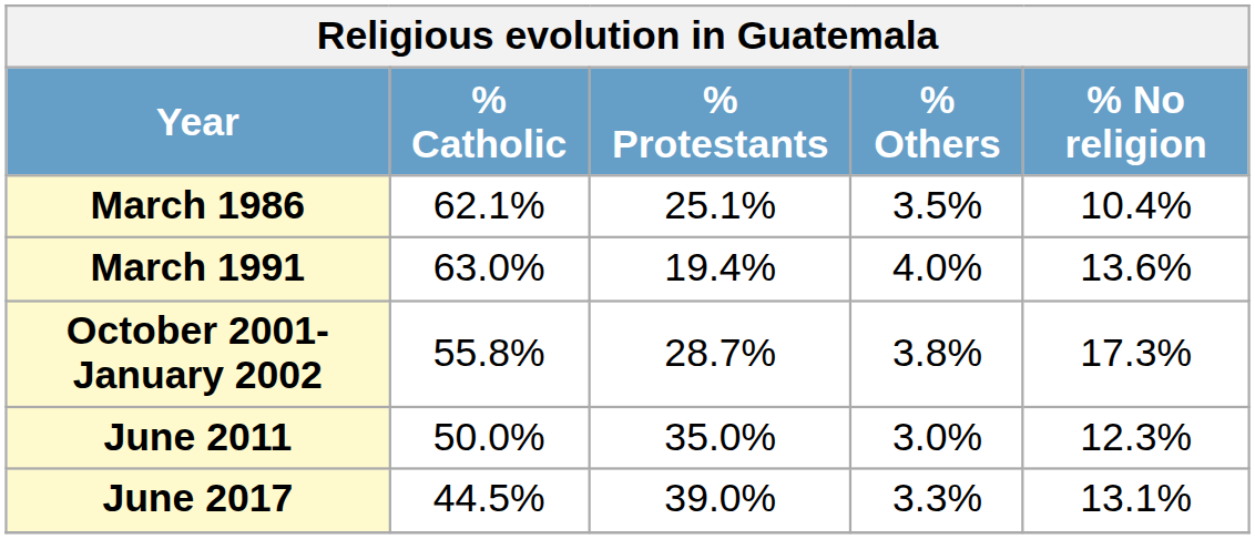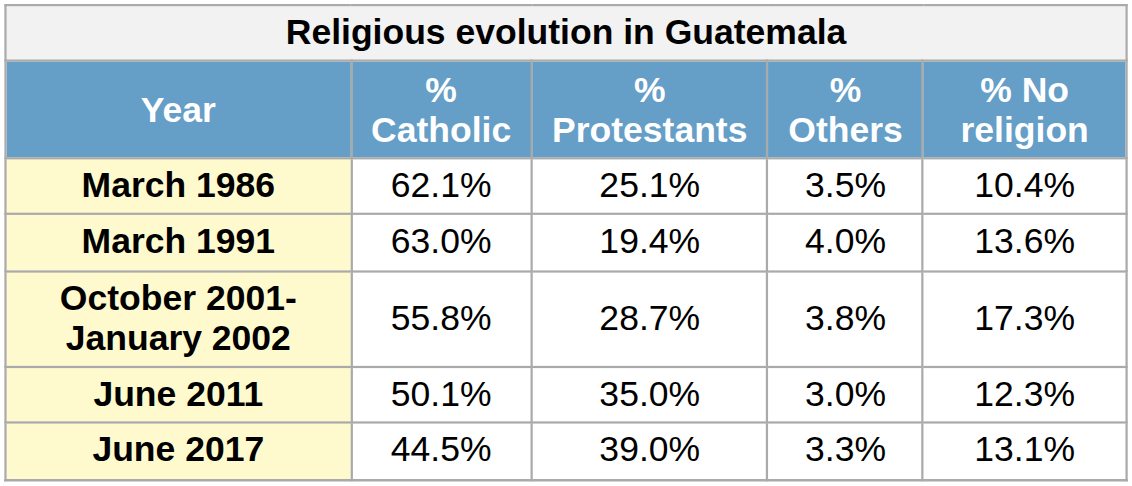June 2011 | % Catholic: 50.0% -> 50.1%
